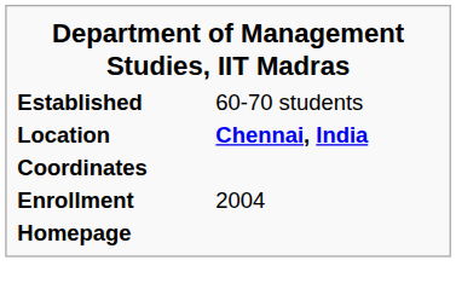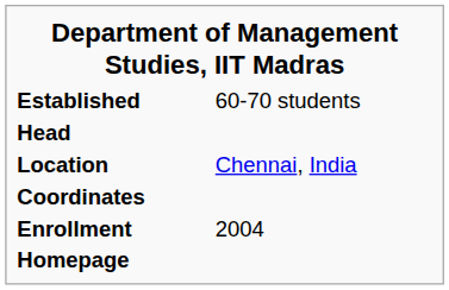+ row: Head
Location | column 2: bold -> normal
